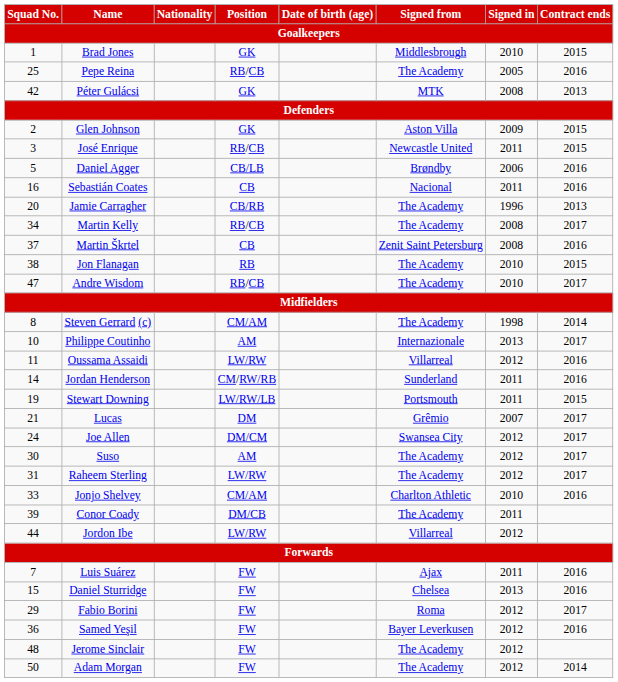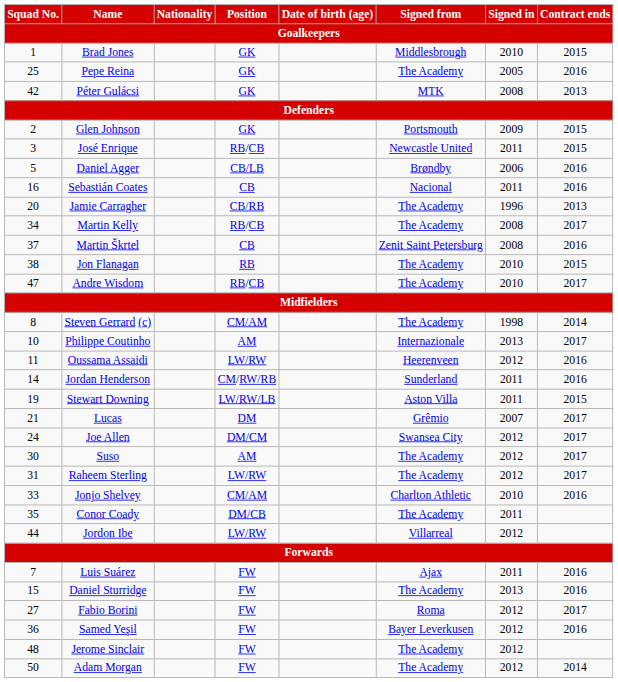Pepe Reina | Position: RB/CB -> GK
Glen Johnson | Signed from: Aston Villa -> Portsmouth
Oussama Assaidi | Signed from: Villarreal -> Heerenveen
Stewart Downing | Signed from: Portsmouth -> Aston Villa
Conor Coady | Squad No.: 39 -> 35
Daniel Sturridge | Signed from: Chelsea -> The Academy
Fabio Borini | Squad No.: 29 -> 27
